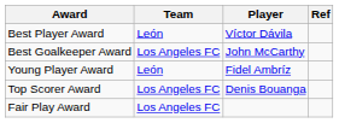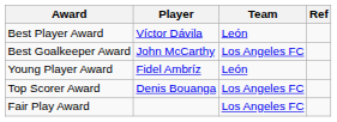columns swapped: Player <-> Team
